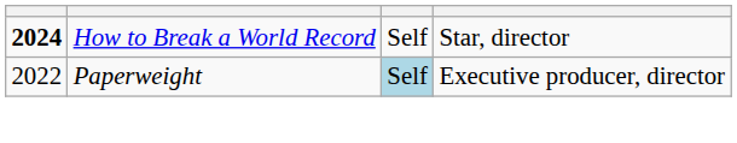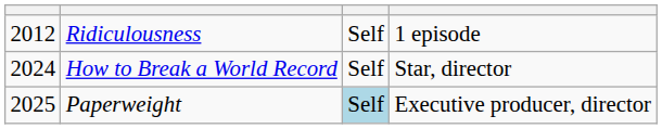+ row: 2012 | Ridiculousness | Self | 1 episode
How to Break a World Record | column 1: bold -> normal
Paperweight | column 1: 2022 -> 2025
